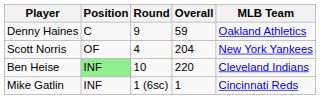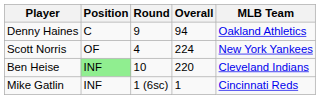Denny Haines | Overall: 59 -> 94
Scott Norris | Overall: 204 -> 224
